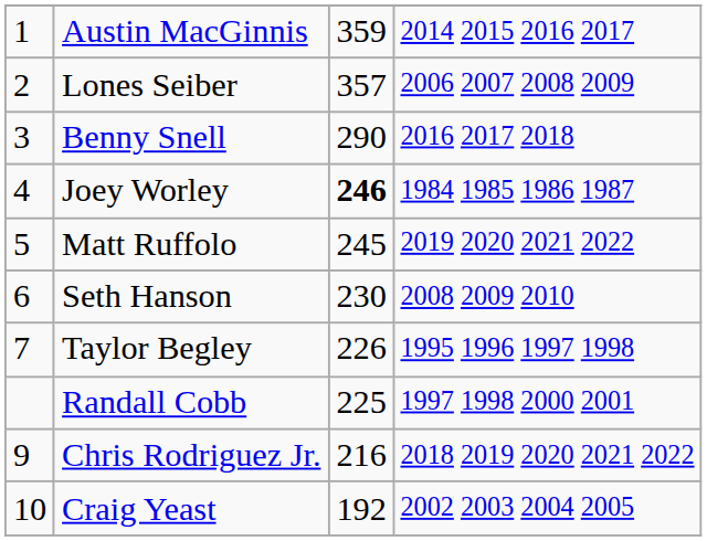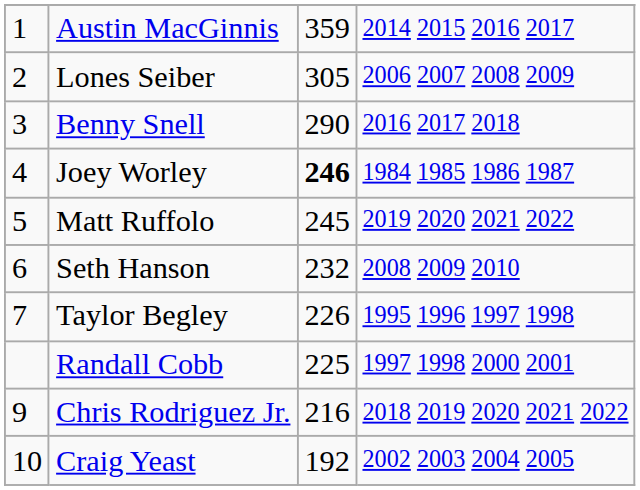Lones Seiber | column 3: 357 -> 305
Seth Hanson | column 3: 230 -> 232
